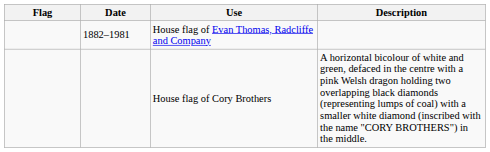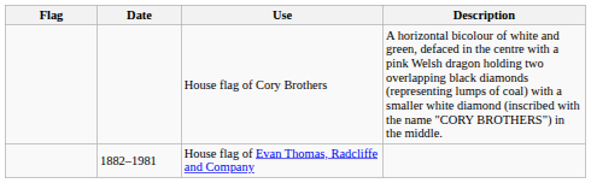rows swapped: House flag of Cory Brothers <-> House flag of Evan Thomas, Radcliffe and Company
